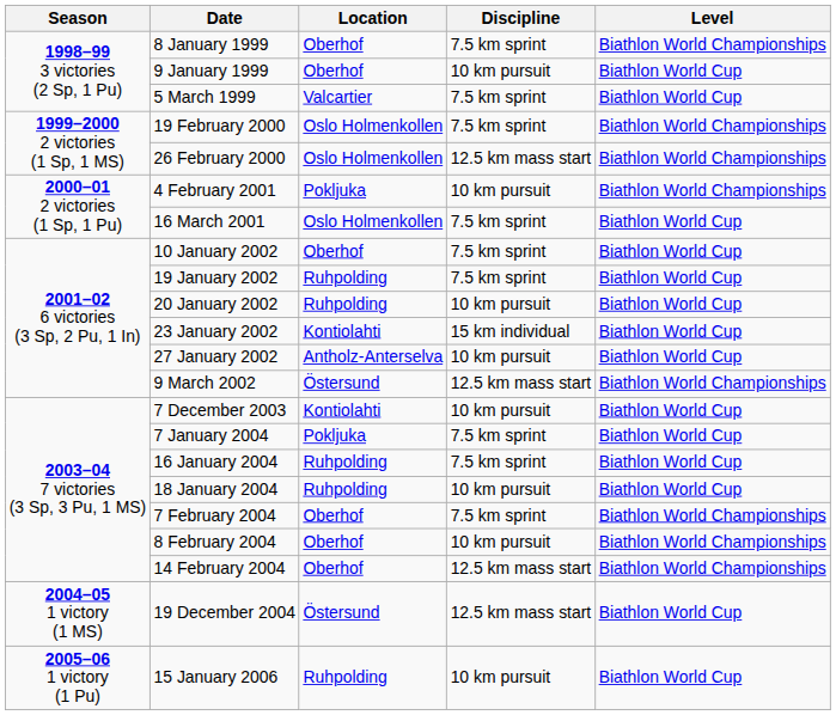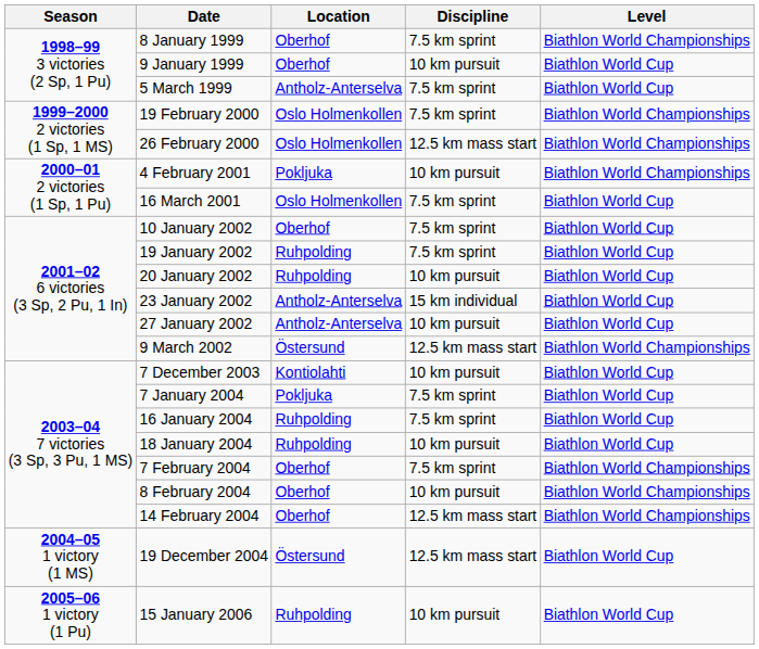5 March 1999 | Location: Valcartier -> Antholz-Anterselva
23 January 2002 | Location: Kontiolahti -> Antholz-Anterselva
